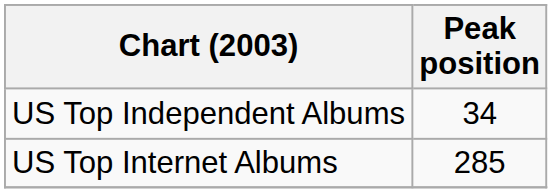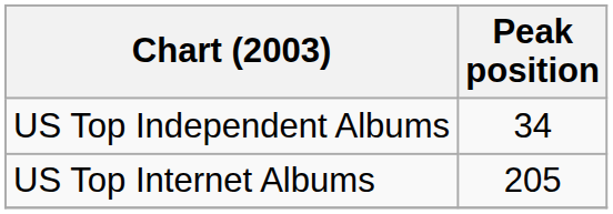US Top Internet Albums | Peak position: 285 -> 205
